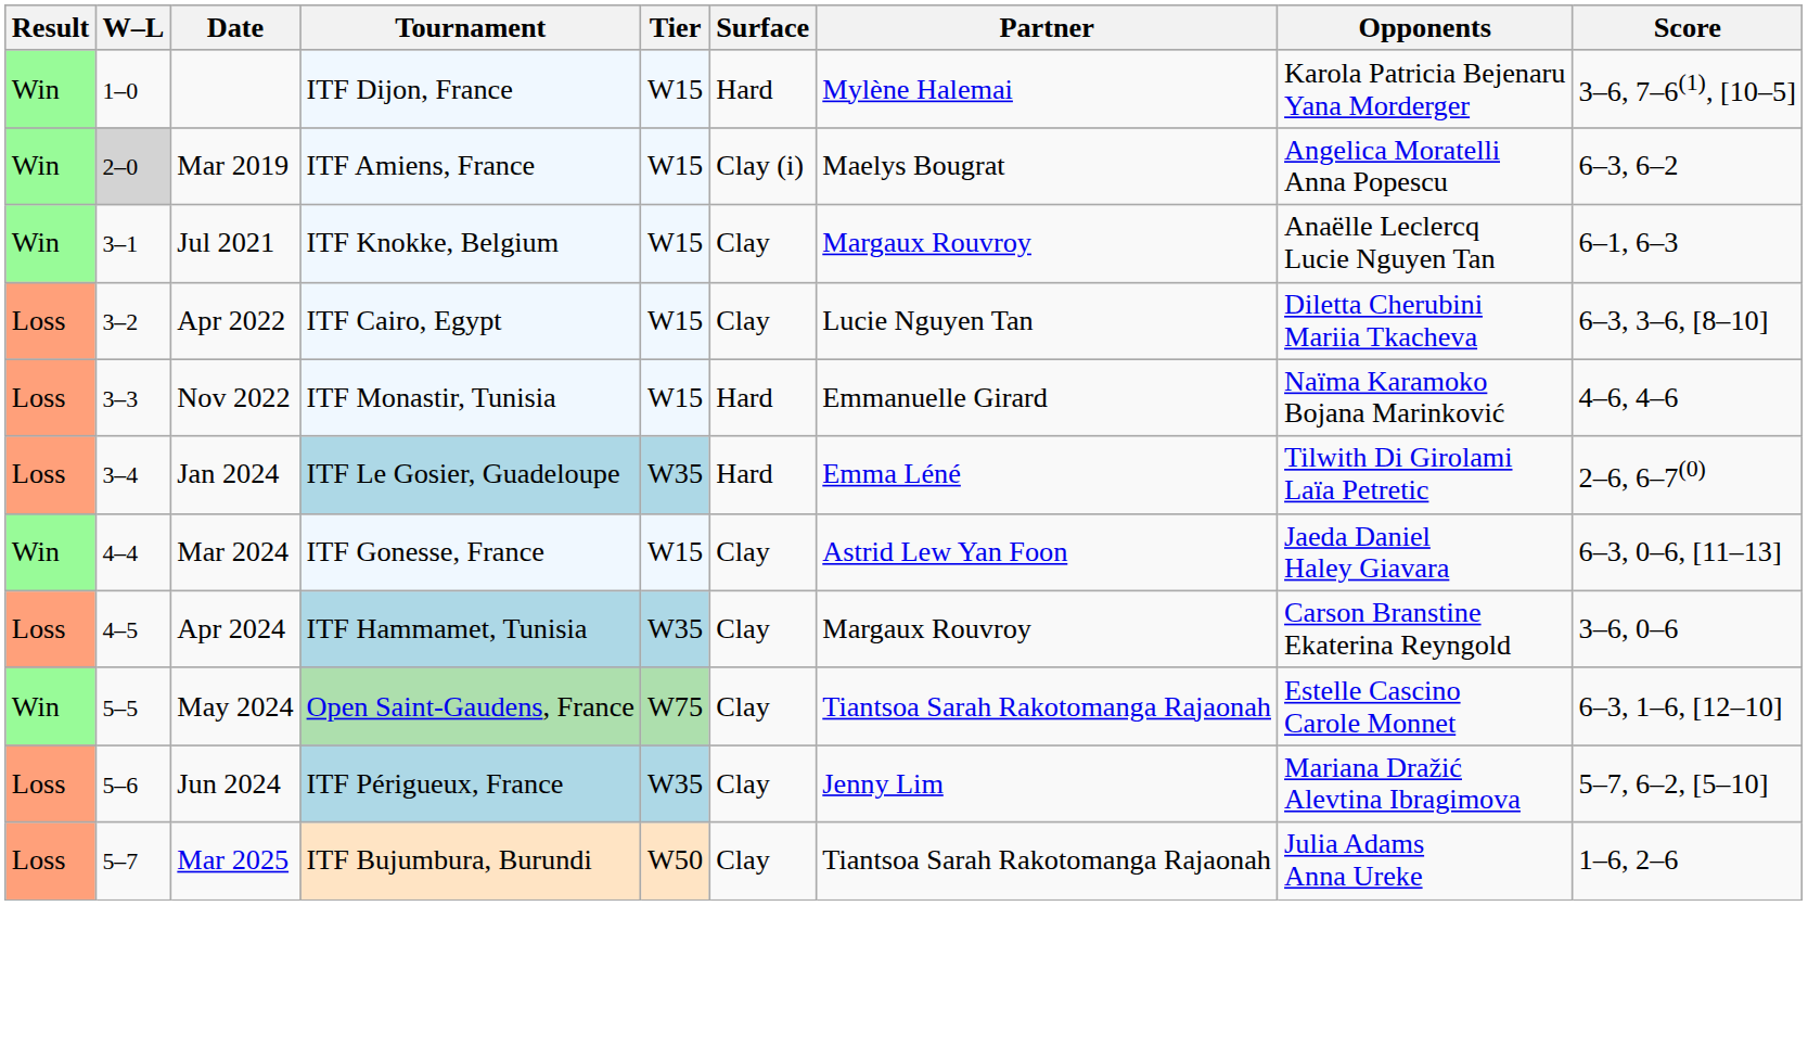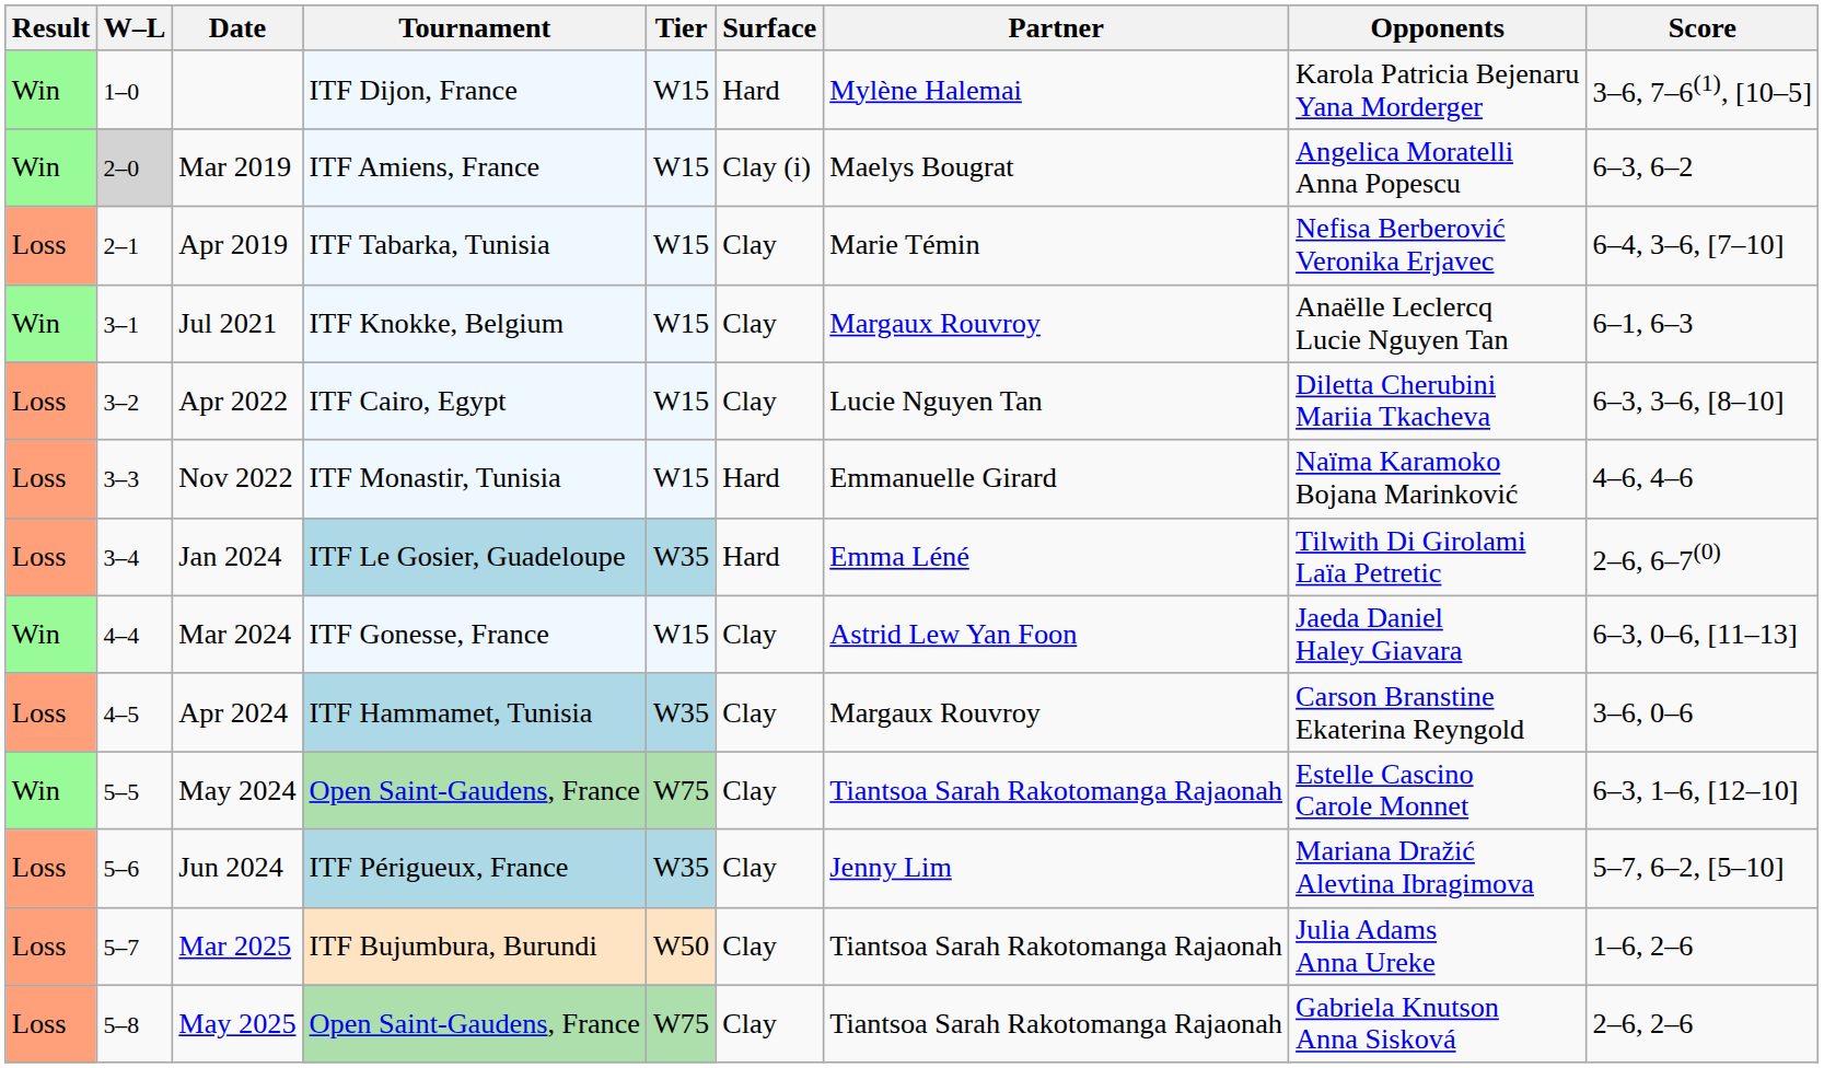+ row: Loss | 2–1 | Apr 2019 | ITF Tabarka, Tunisia | W15 | Clay | Marie Témin | Nefisa Berberović Veronika Erjavec | 6–4, 3–6, [7–10]
+ row: Loss | 5–8 | May 2025 | Open Saint-Gaudens, France | W75 | Clay | Tiantsoa Sarah Rakotomanga Rajaonah | Gabriela Knutson Anna Sisková | 2–6, 2–6
